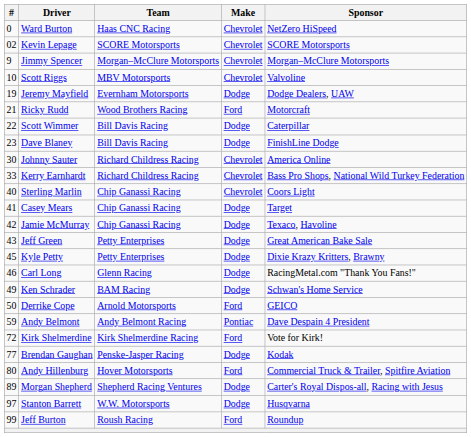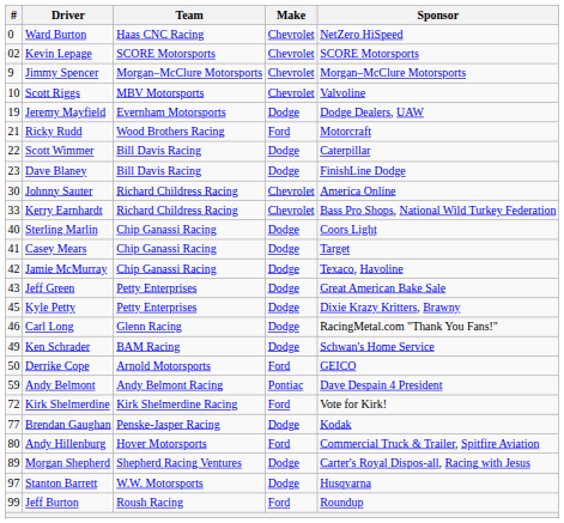Sterling Marlin | Make: Chevrolet -> Dodge
